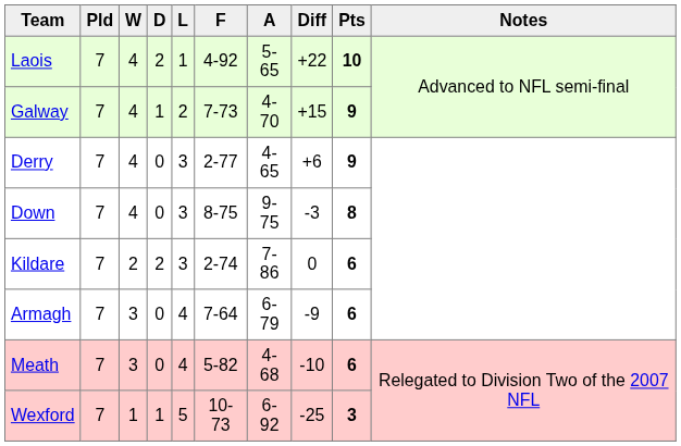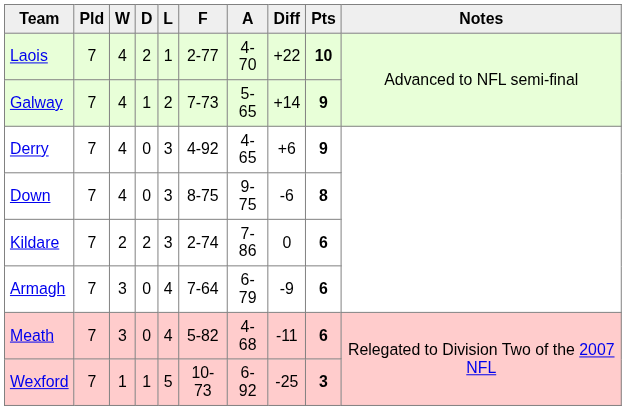Laois | F: 4-92 -> 2-77
Laois | A: 5-65 -> 4-70
Galway | A: 4-70 -> 5-65
Galway | Diff: +15 -> +14
Derry | F: 2-77 -> 4-92
Down | Diff: -3 -> -6
Meath | Diff: -10 -> -11
